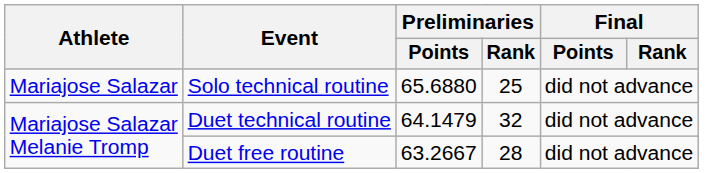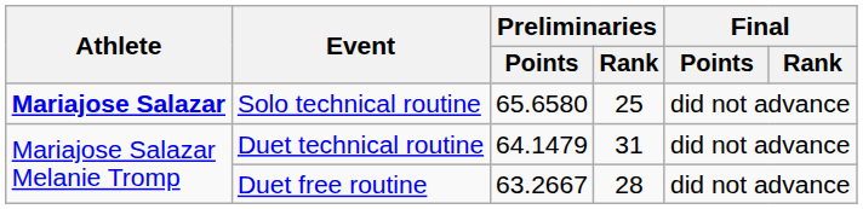Solo technical routine | Athlete: normal -> bold
Solo technical routine | Preliminaries / Points: 65.6880 -> 65.6580
Duet technical routine | Preliminaries / Rank: 32 -> 31
